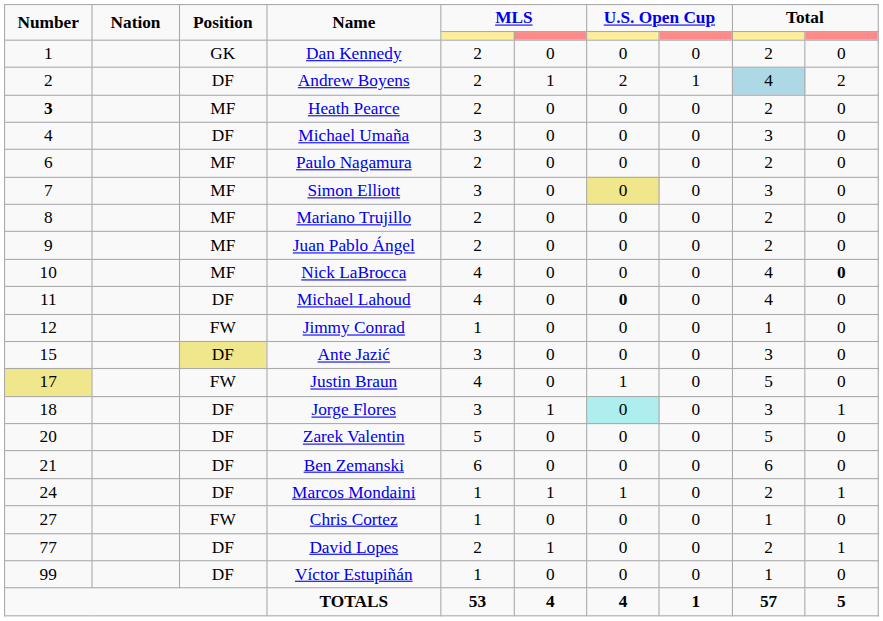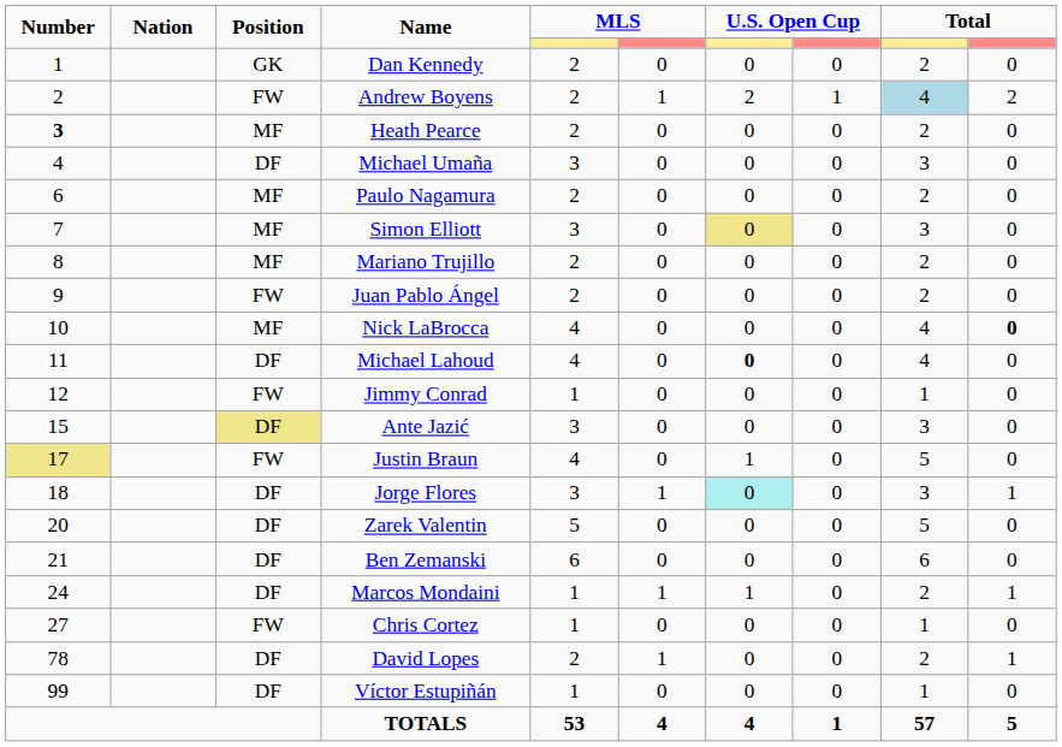Andrew Boyens | Position: DF -> FW
Juan Pablo Ángel | Position: MF -> FW
David Lopes | Number: 77 -> 78
